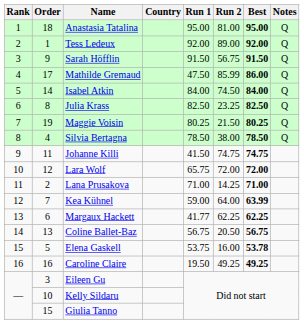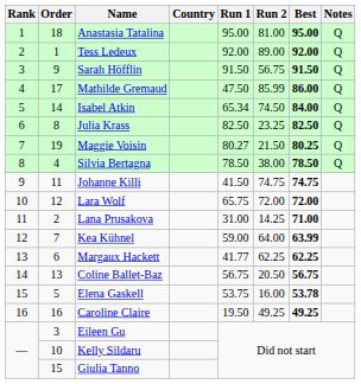Isabel Atkin | Run 1: 84.00 -> 65.34
Maggie Voisin | Run 1: 80.25 -> 80.27
Lana Prusakova | Run 1: 71.00 -> 31.00
